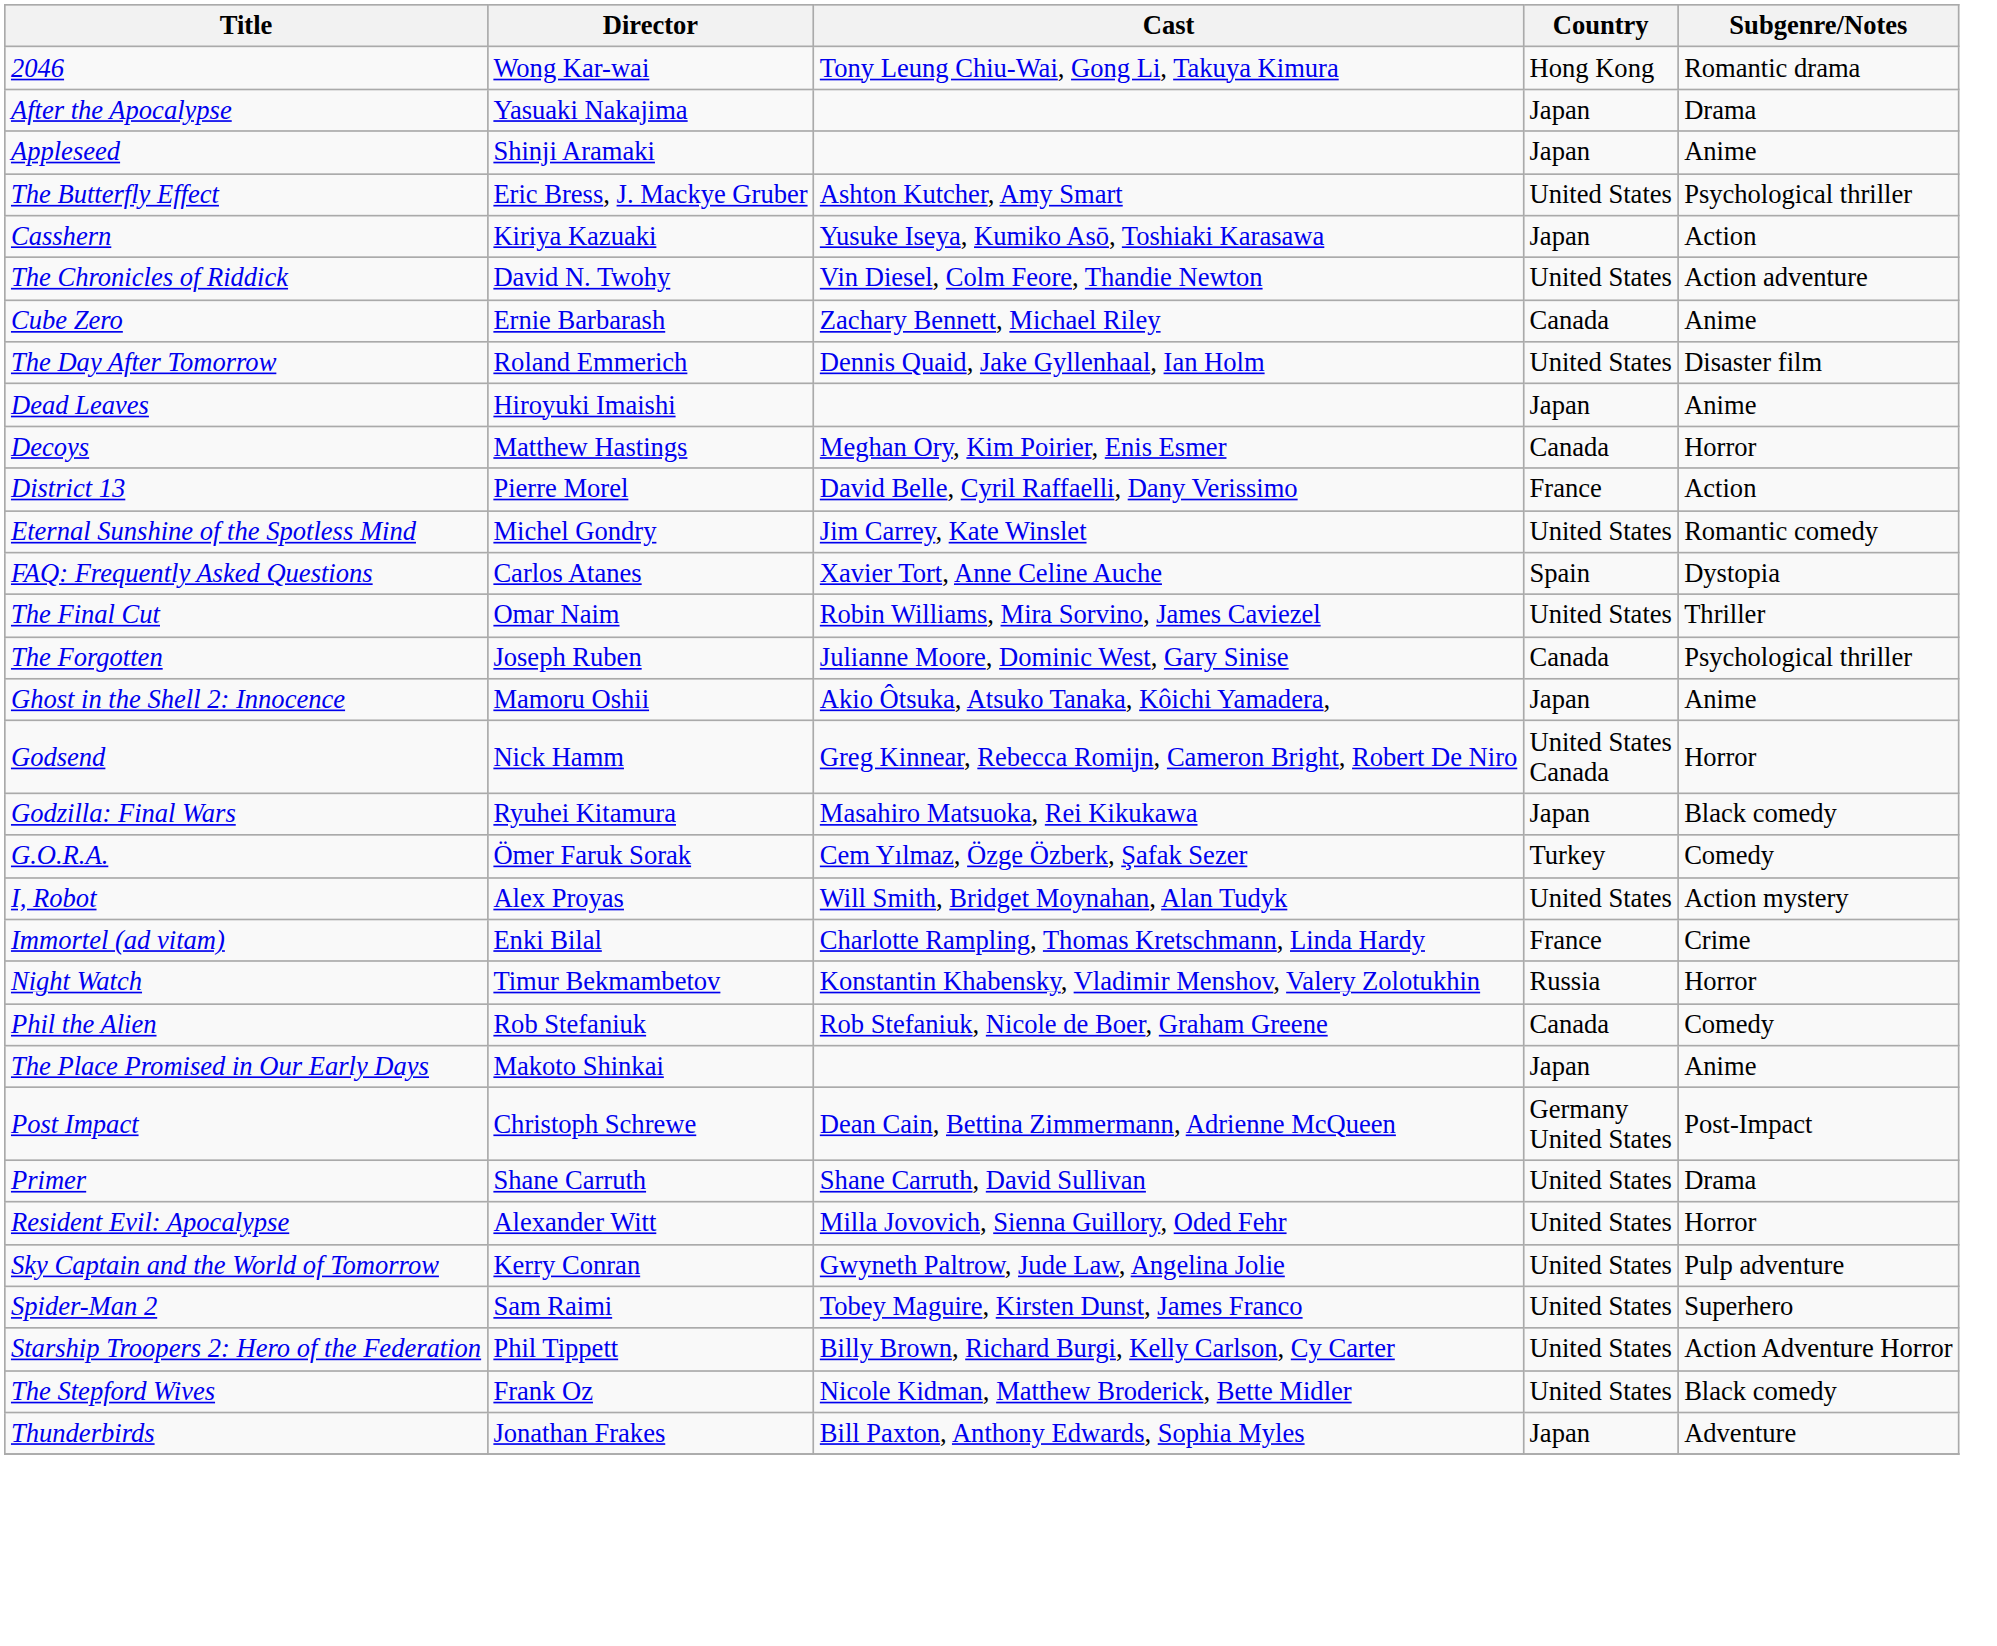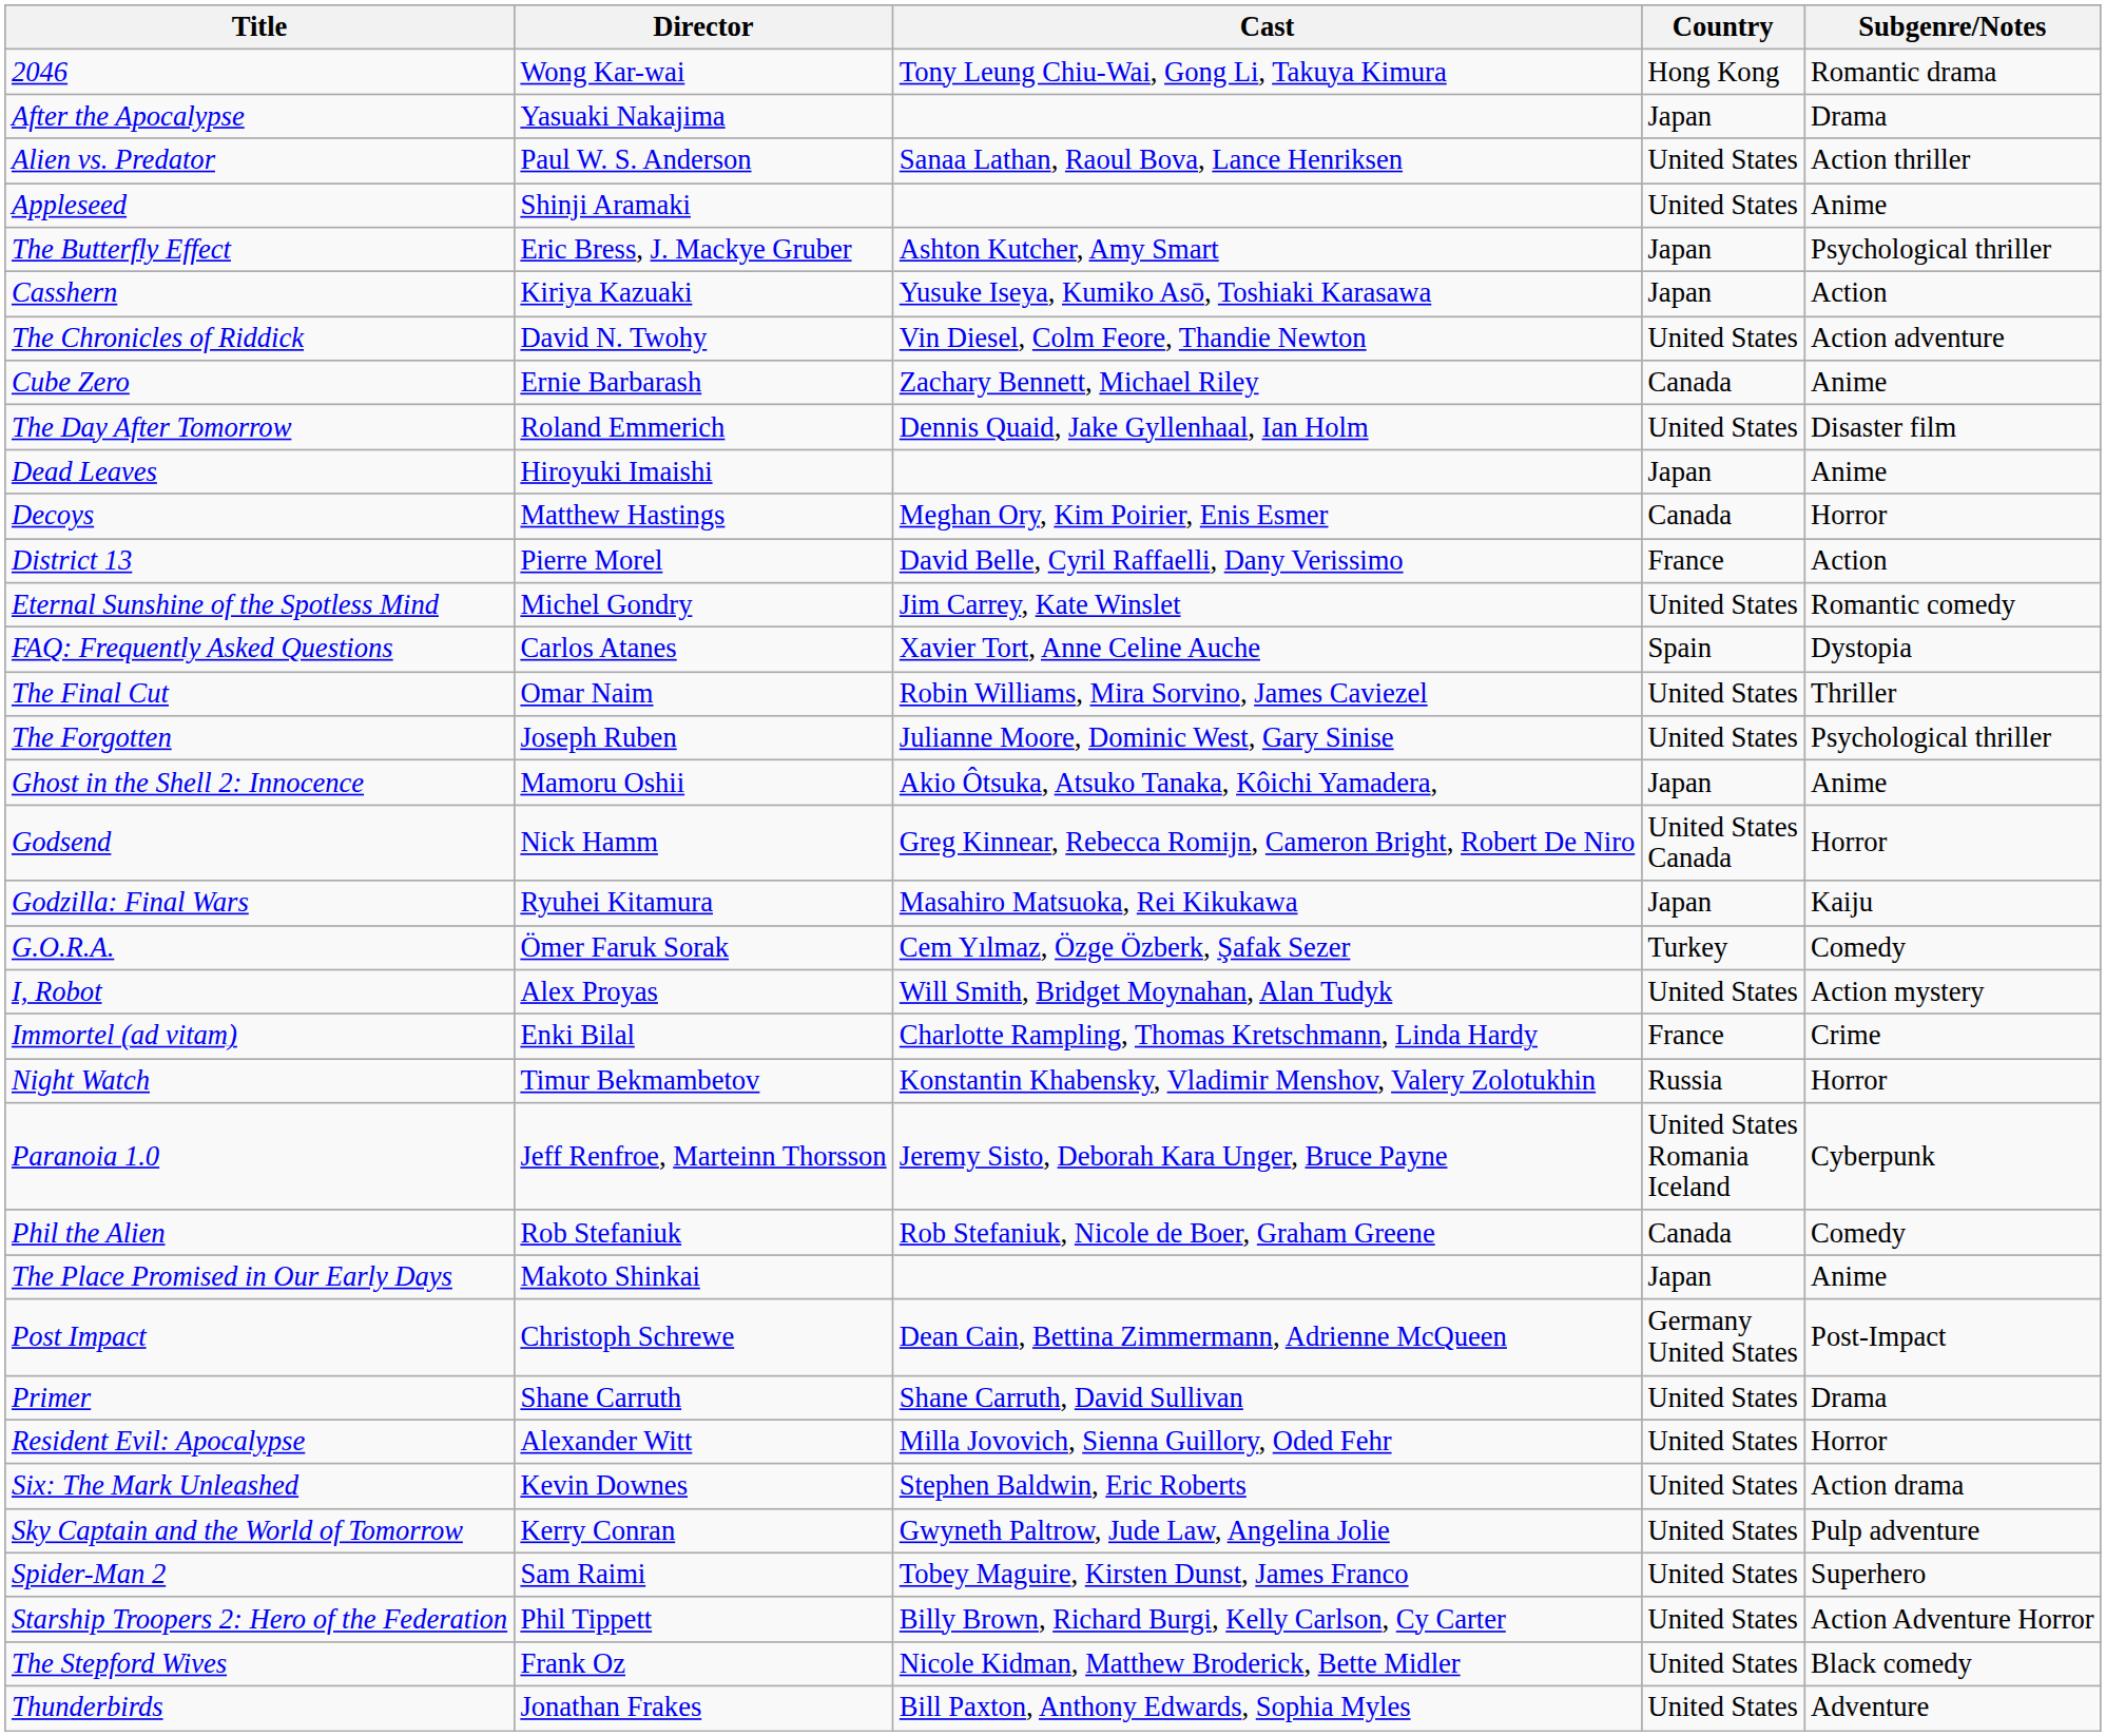+ row: Alien vs. Predator | Paul W. S. Anderson | Sanaa Lathan, Raoul Bova, Lance Henriksen | United States | Action thriller
Appleseed | Country: Japan -> United States
The Butterfly Effect | Country: United States -> Japan
The Forgotten | Country: Canada -> United States
Godzilla: Final Wars | Subgenre/Notes: Black comedy -> Kaiju
+ row: Paranoia 1.0 | Jeff Renfroe, Marteinn Thorsson | Jeremy Sisto, Deborah Kara Unger, Bruce Payne | United States Romania Iceland | Cyberpunk
+ row: Six: The Mark Unleashed | Kevin Downes | Stephen Baldwin, Eric Roberts | United States | Action drama
Thunderbirds | Country: Japan -> United States
